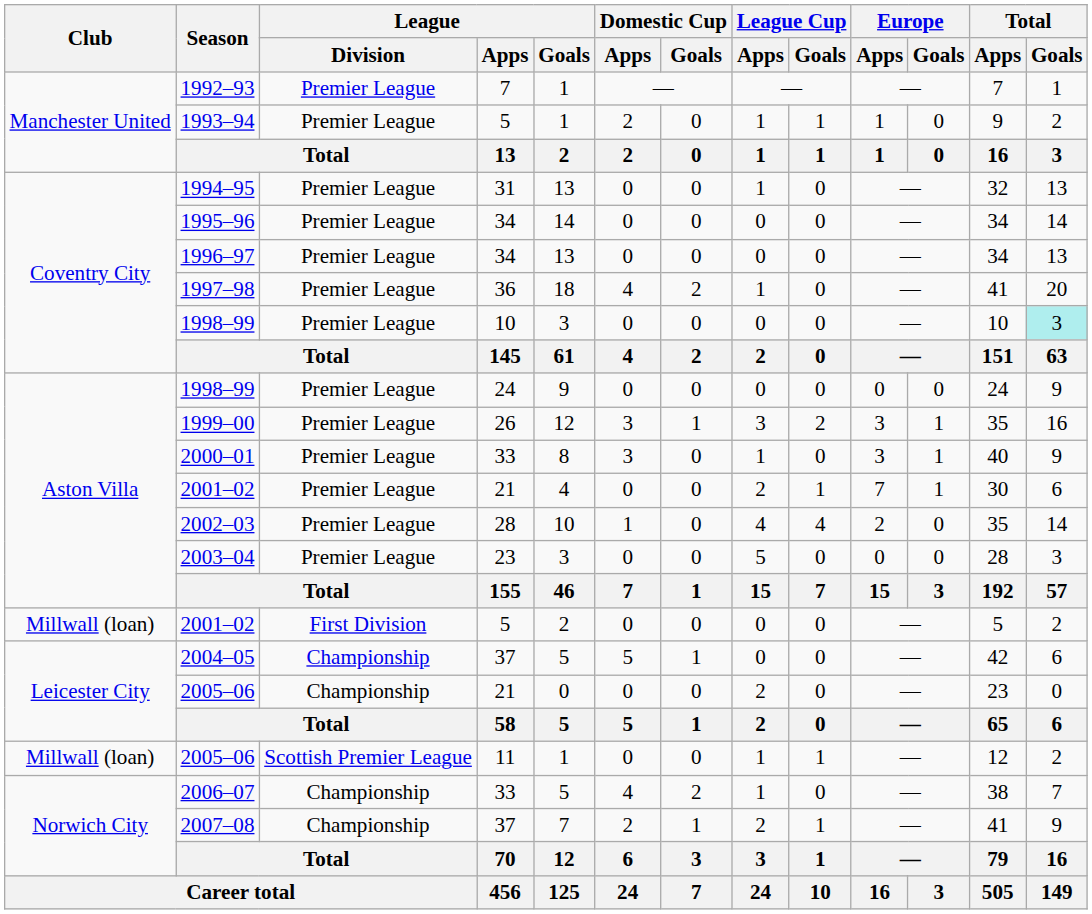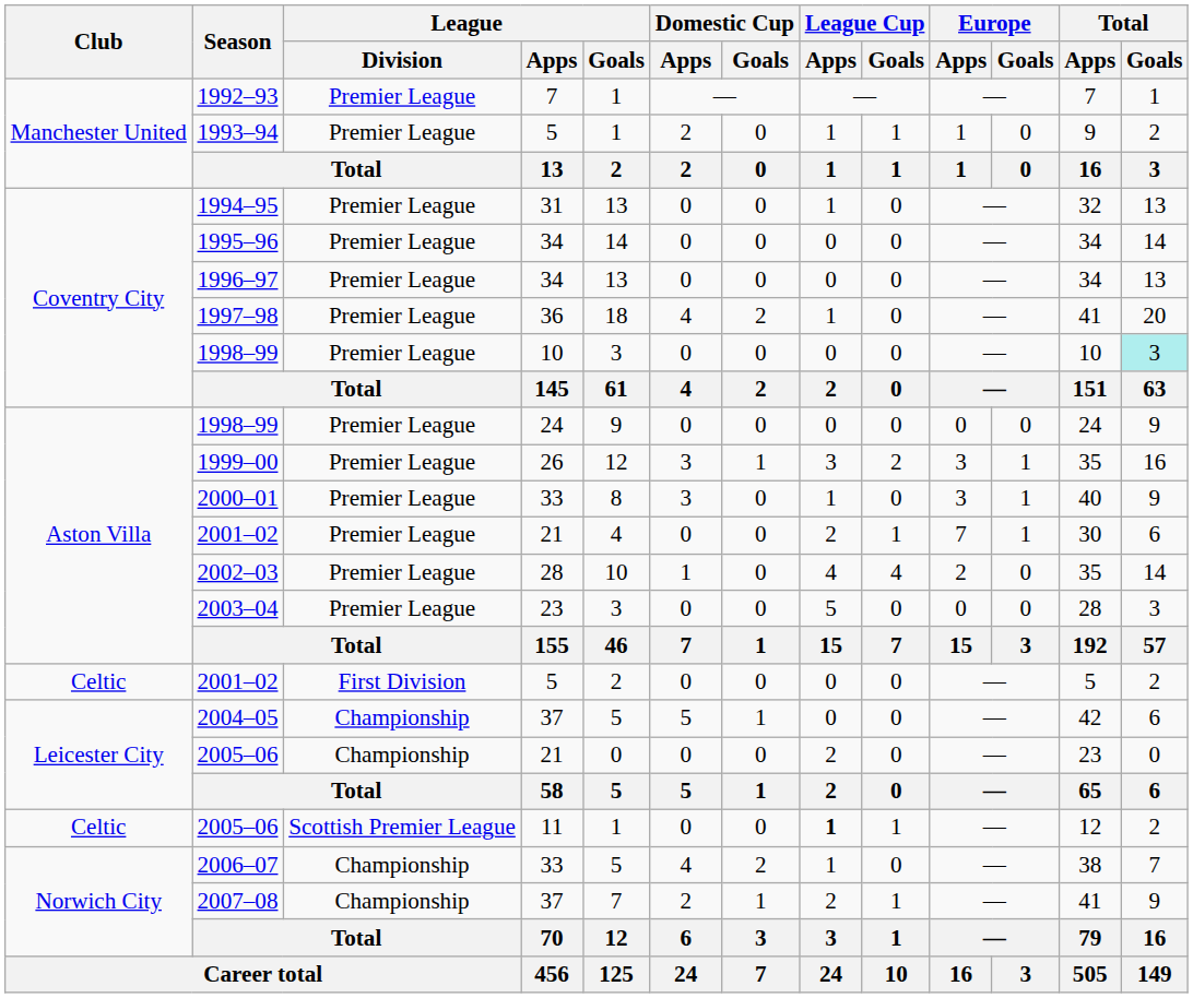2001–02 / 5 | Club: Millwall (loan) -> Celtic
2005–06 / 11 | Club: Millwall (loan) -> Celtic
2005–06 / 11 | League Cup / Apps: normal -> bold
